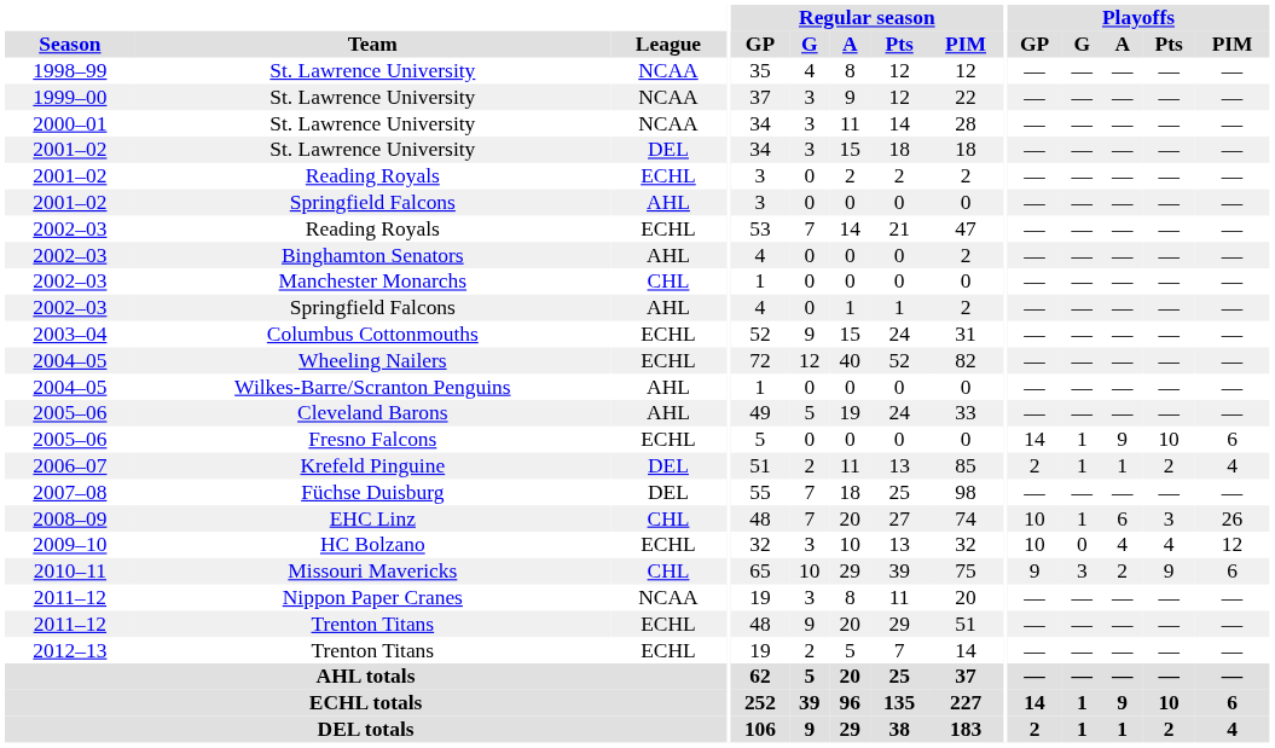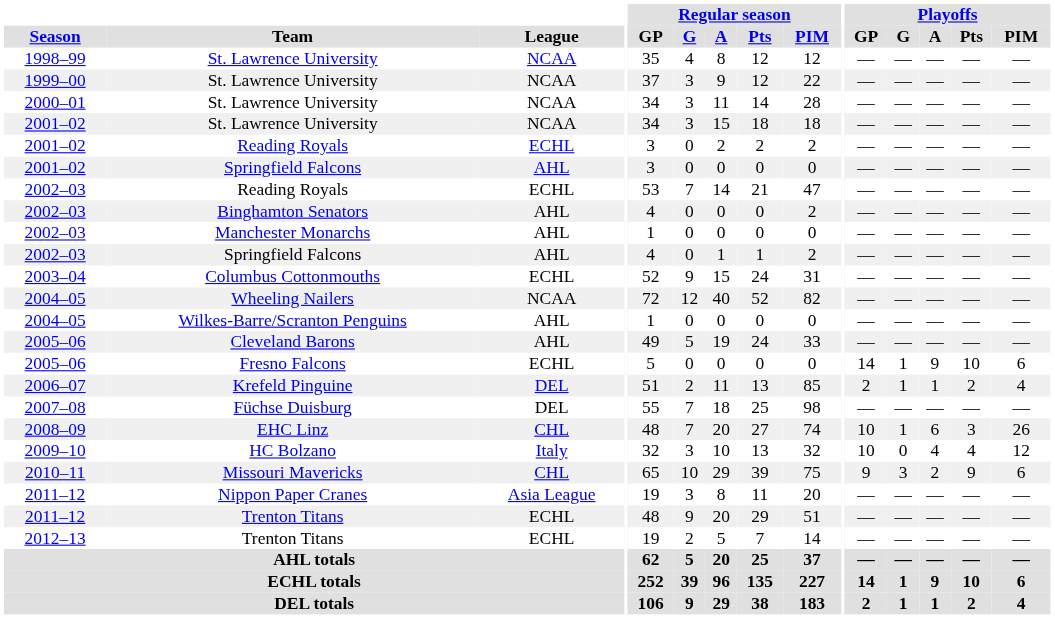2001–02 / St. Lawrence University | League: DEL -> NCAA
Manchester Monarchs | League: CHL -> AHL
Wheeling Nailers | League: ECHL -> NCAA
HC Bolzano | League: ECHL -> Italy
Nippon Paper Cranes | League: NCAA -> Asia League
